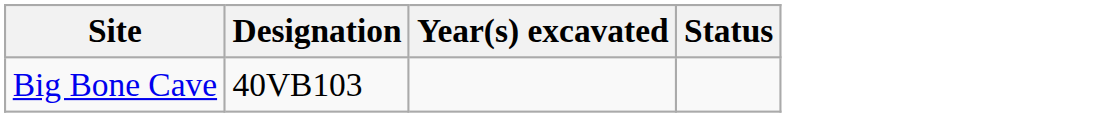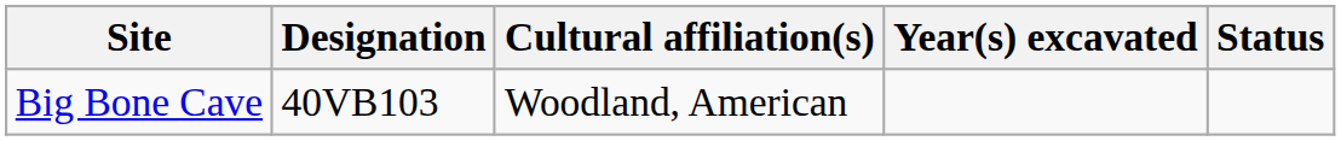+ column: Cultural affiliation(s) | Woodland, American
